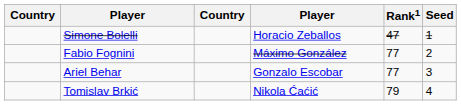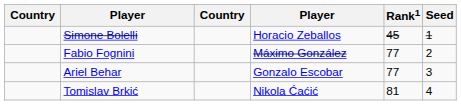Simone Bolelli | Rank1: 47 -> 45
Tomislav Brkić | Rank1: 79 -> 81
